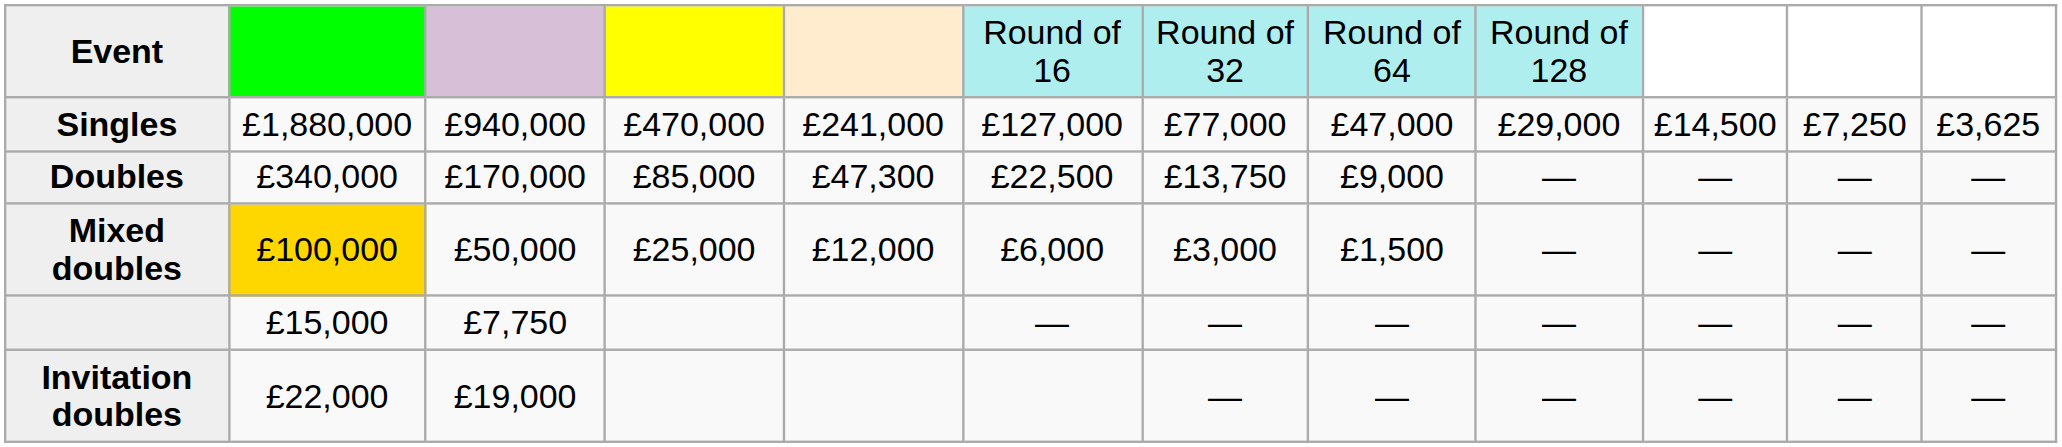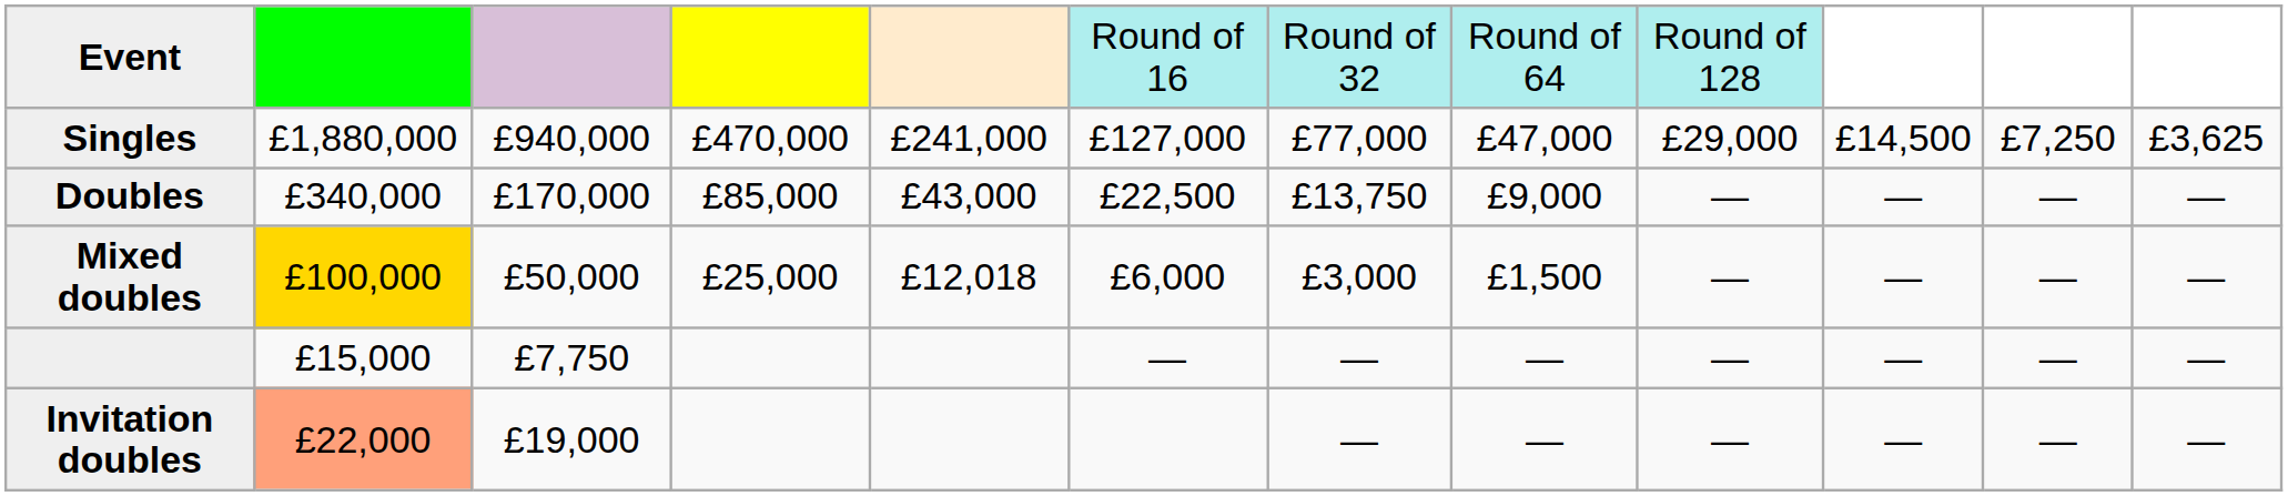Doubles | column 5: £47,300 -> £43,000
Mixed doubles | column 5: £12,000 -> £12,018
Invitation doubles | column 2: no background -> lightsalmon background
